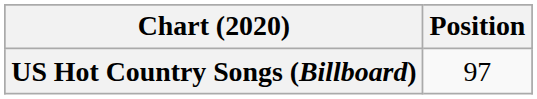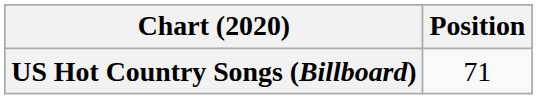US Hot Country Songs (Billboard) | Position: 97 -> 71
